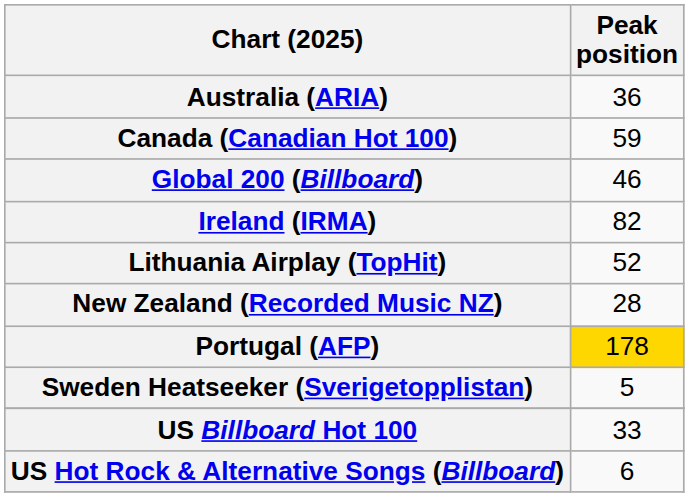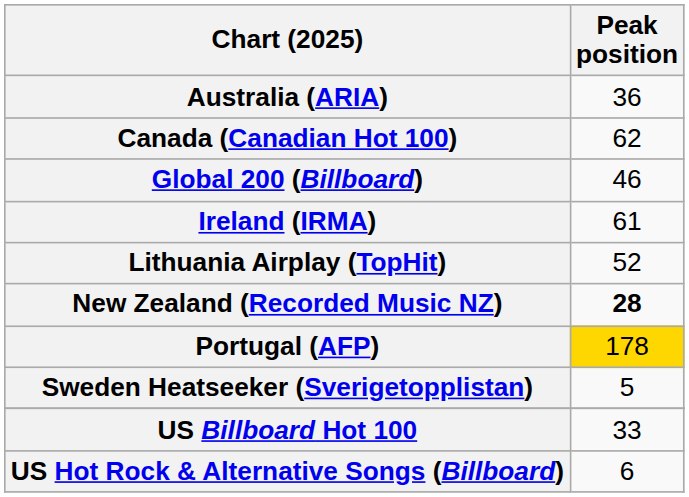Canada (Canadian Hot 100) | Peak position: 59 -> 62
Ireland (IRMA) | Peak position: 82 -> 61
New Zealand (Recorded Music NZ) | Peak position: normal -> bold
